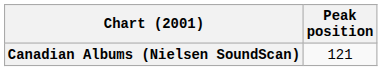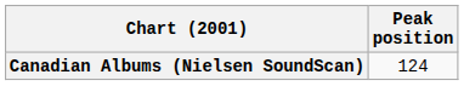Canadian Albums (Nielsen SoundScan) | Peak position: 121 -> 124
